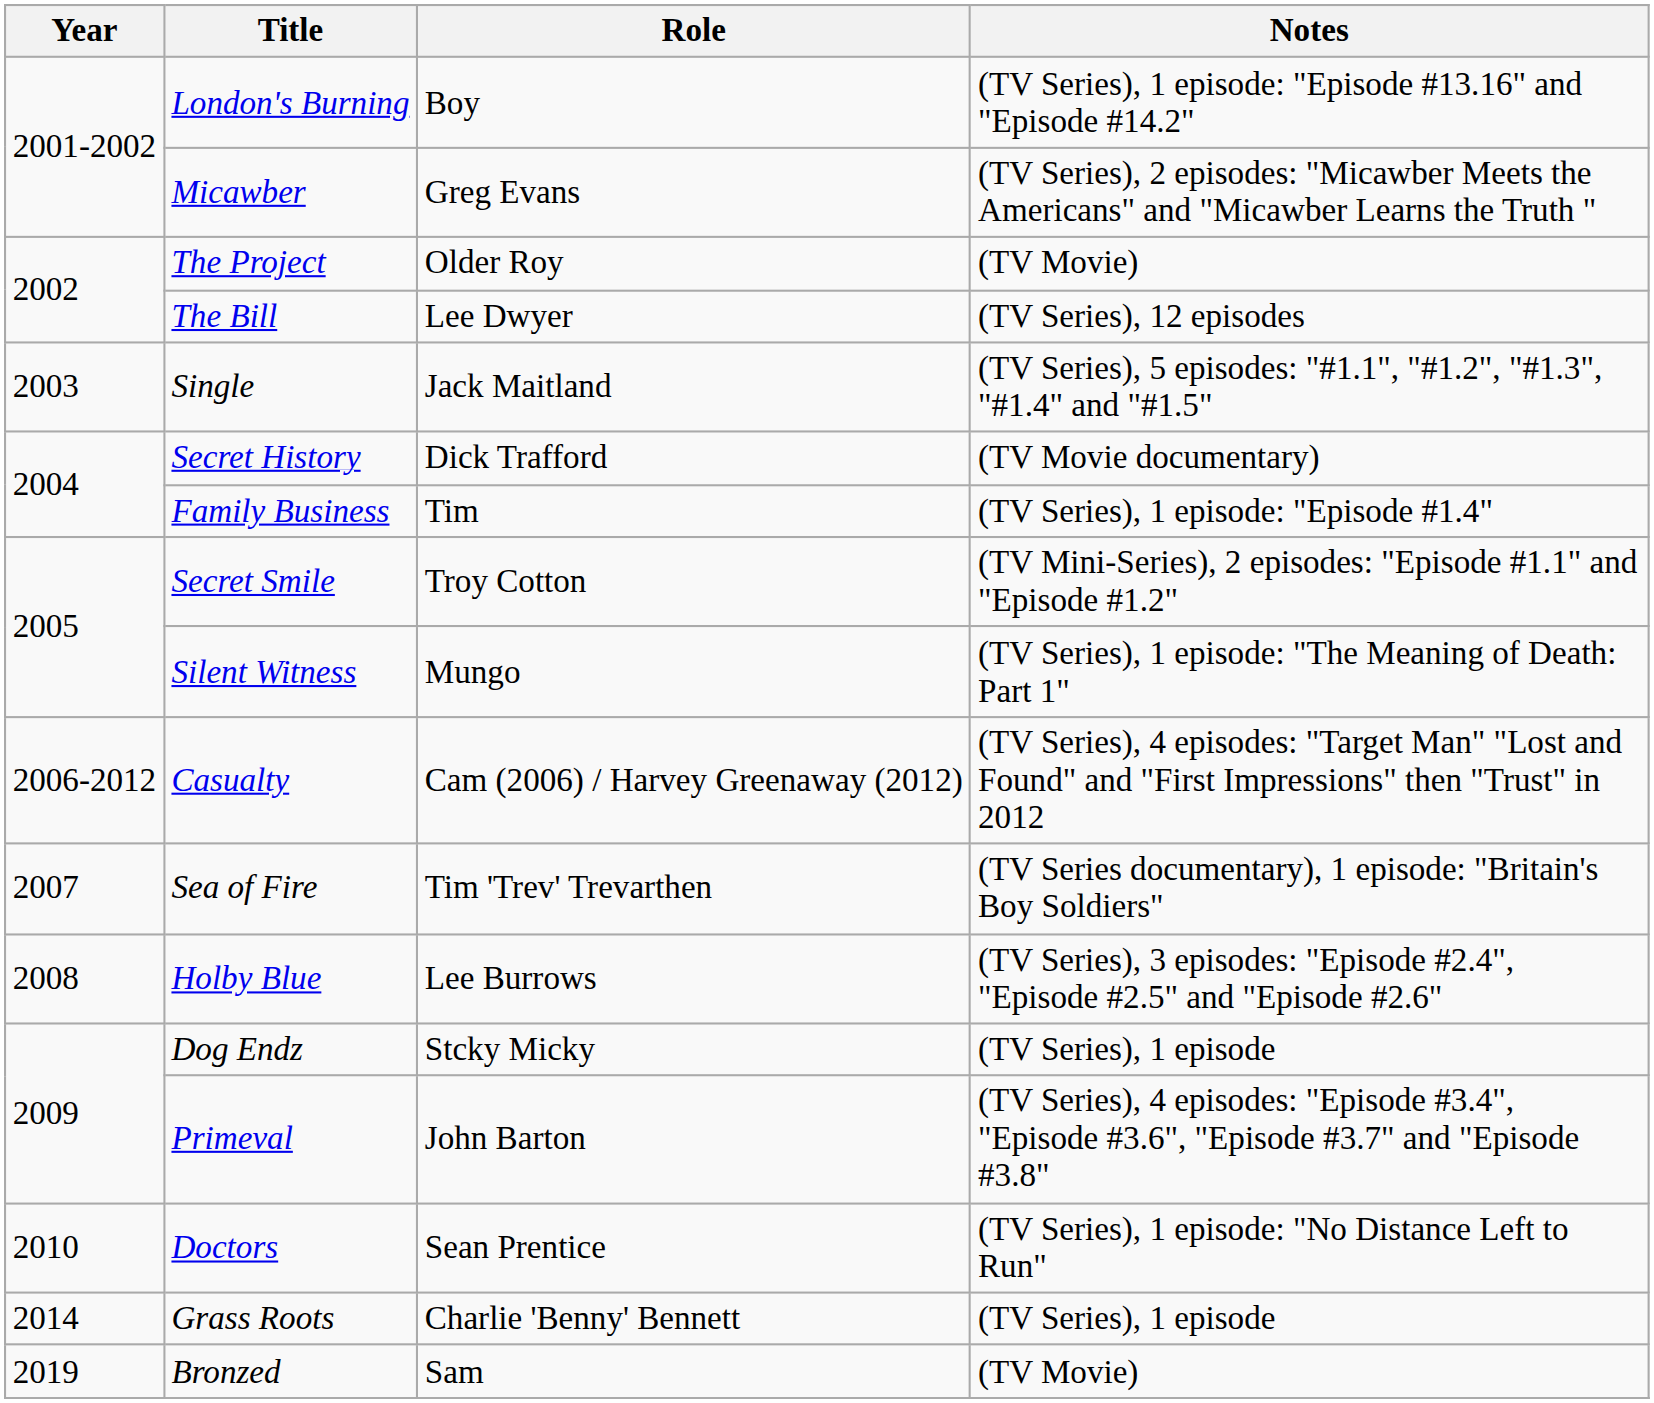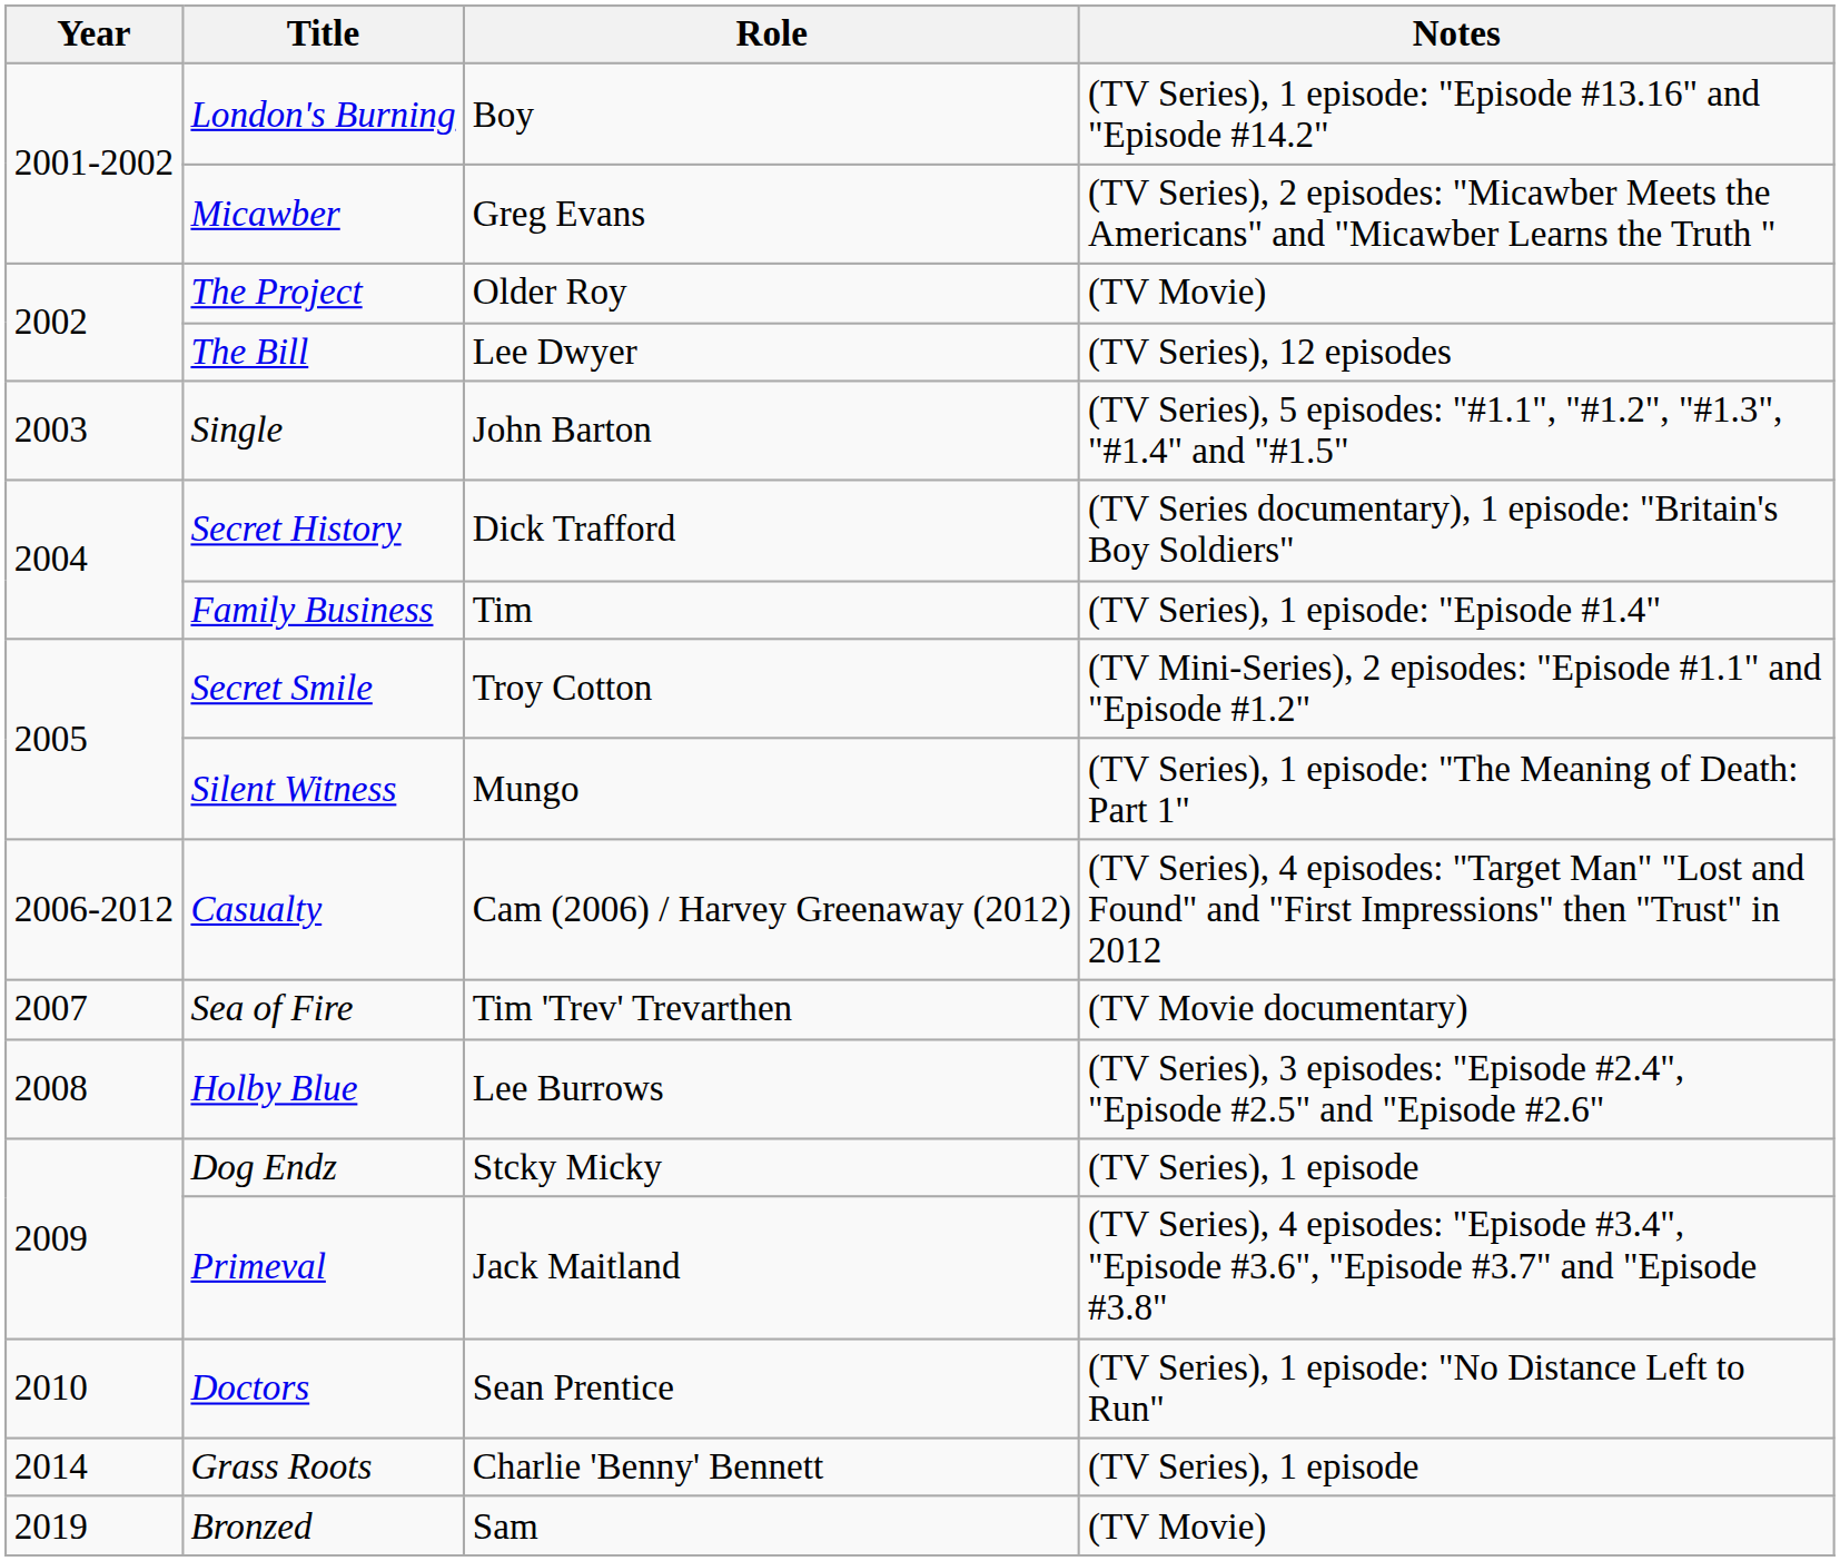Single | Role: Jack Maitland -> John Barton
Secret History | Notes: (TV Movie documentary) -> (TV Series documentary), 1 episode: "Britain's Boy Soldiers"
Sea of Fire | Notes: (TV Series documentary), 1 episode: "Britain's Boy Soldiers" -> (TV Movie documentary)
Primeval | Role: John Barton -> Jack Maitland
